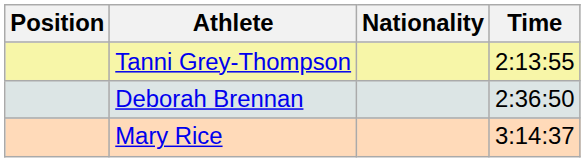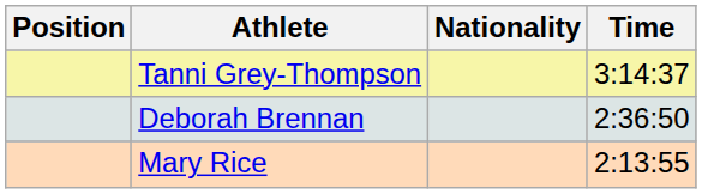Tanni Grey-Thompson | Time: 2:13:55 -> 3:14:37
Mary Rice | Time: 3:14:37 -> 2:13:55
